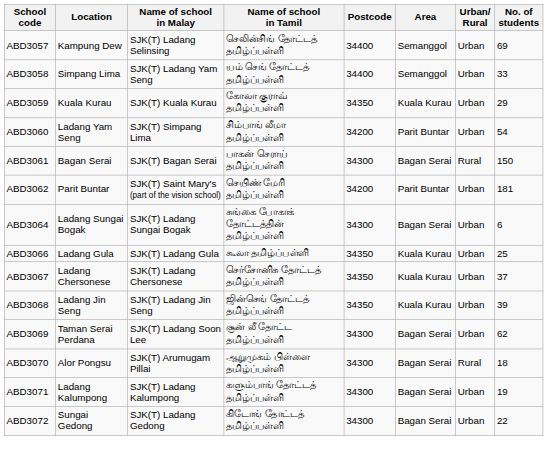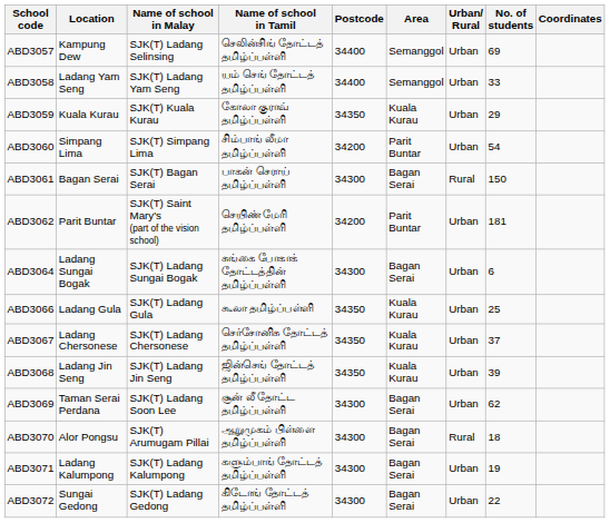+ column: Coordinates
ABD3058 | Location: Simpang Lima -> Ladang Yam Seng
ABD3060 | Location: Ladang Yam Seng -> Simpang Lima
